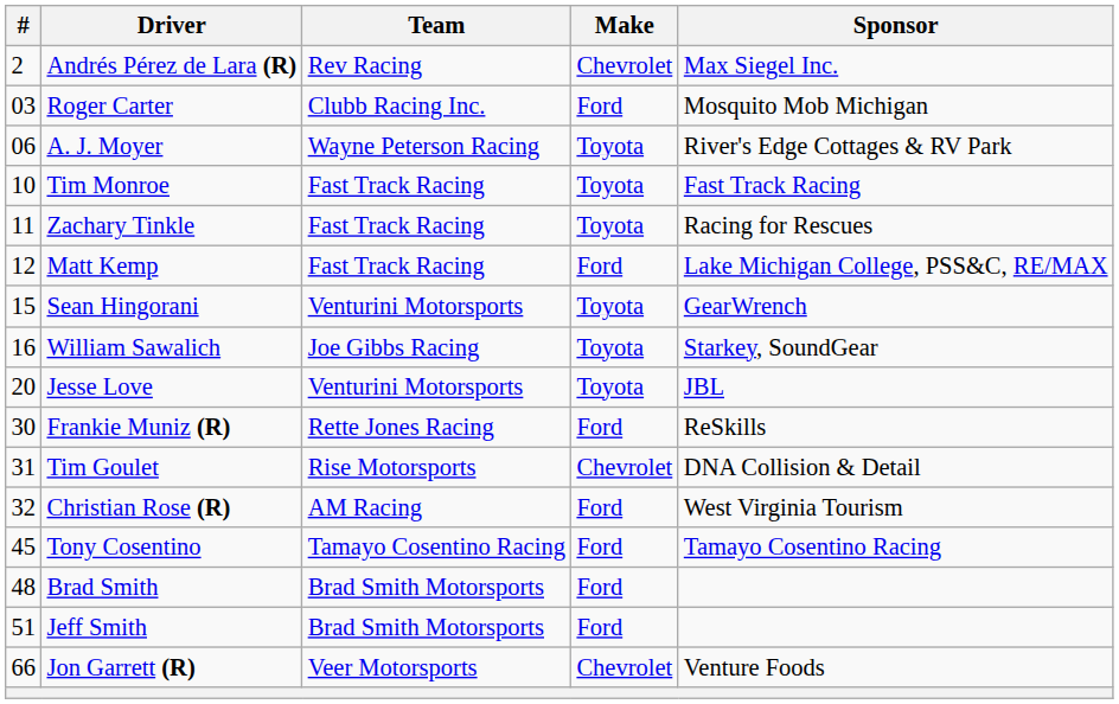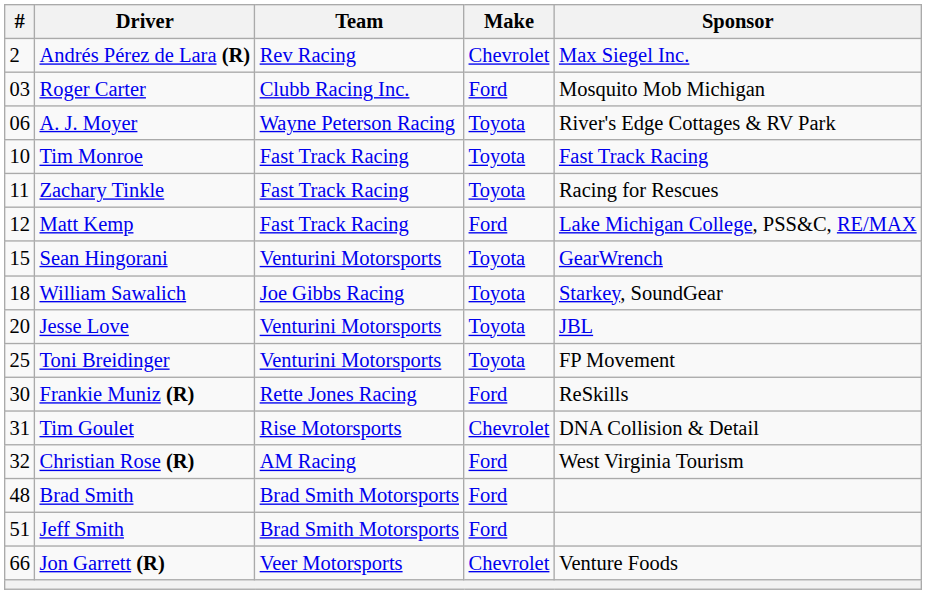William Sawalich | #: 16 -> 18
+ row: 25 | Toni Breidinger | Venturini Motorsports | Toyota | FP Movement
- row: 45 | Tony Cosentino | Tamayo Cosentino Racing | Ford | Tamayo Cosentino Racing
